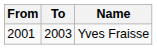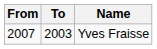Yves Fraisse | From: 2001 -> 2007
